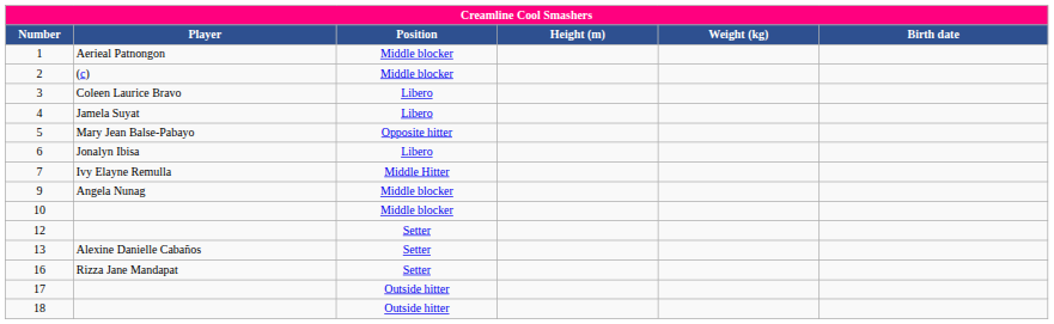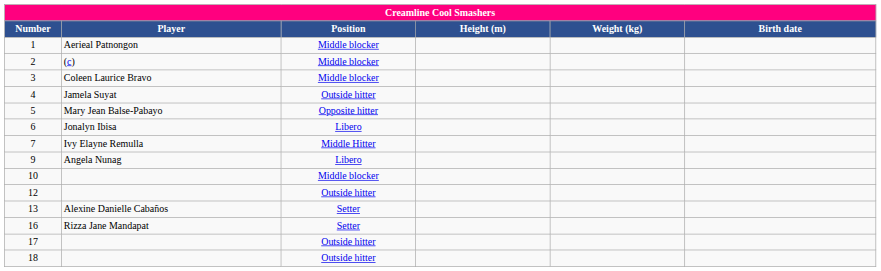3 | Position: Libero -> Middle blocker
4 | Position: Libero -> Outside hitter
9 | Position: Middle blocker -> Libero
12 | Position: Setter -> Outside hitter
